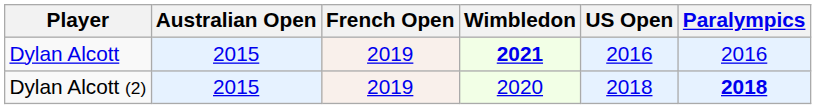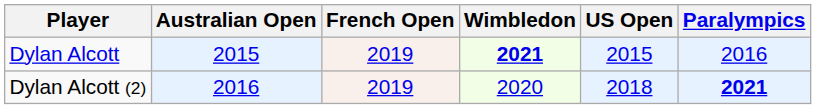Dylan Alcott | US Open: 2016 -> 2015
Dylan Alcott (2) | Australian Open: 2015 -> 2016
Dylan Alcott (2) | Paralympics: 2018 -> 2021
